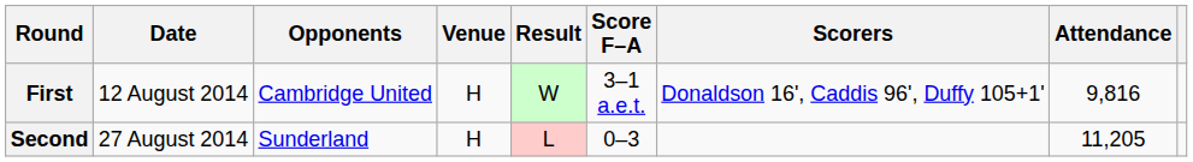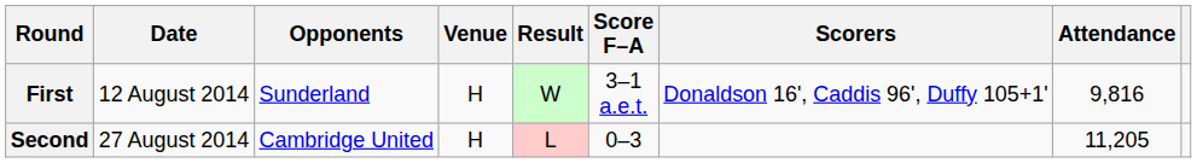First | Opponents: Cambridge United -> Sunderland
Second | Opponents: Sunderland -> Cambridge United
